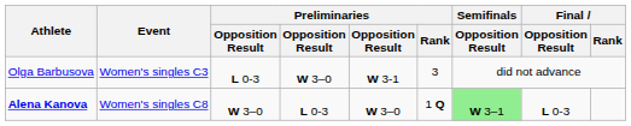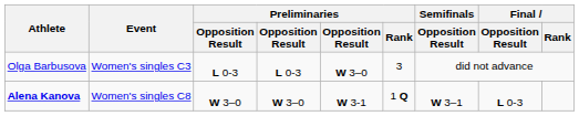Olga Barbusova | column 4: W 3–0 -> L 0-3
Olga Barbusova | column 5: W 3-1 -> W 3–0
Alena Kanova | column 4: L 0-3 -> W 3–0
Alena Kanova | column 5: W 3–0 -> W 3-1
Alena Kanova | Semifinals / Opposition Result: lightgreen background -> no background
